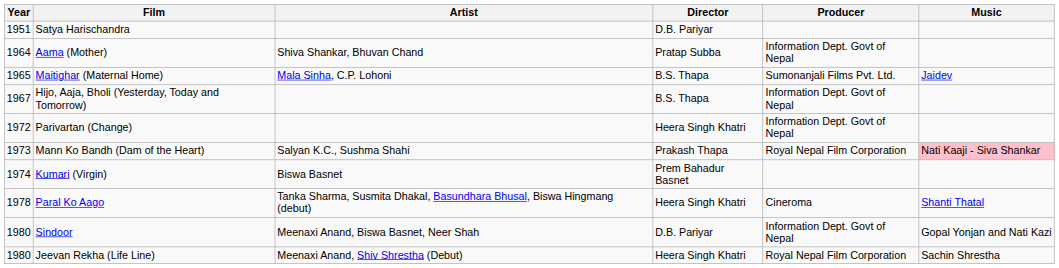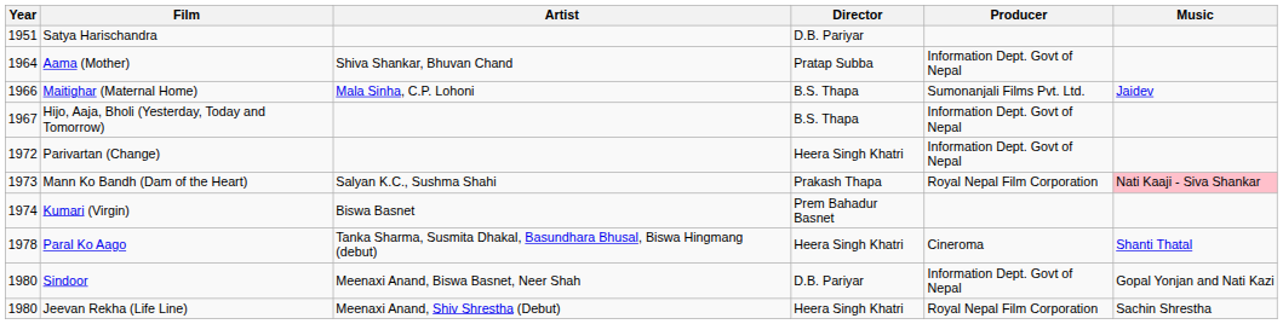Maitighar (Maternal Home) | Year: 1965 -> 1966
